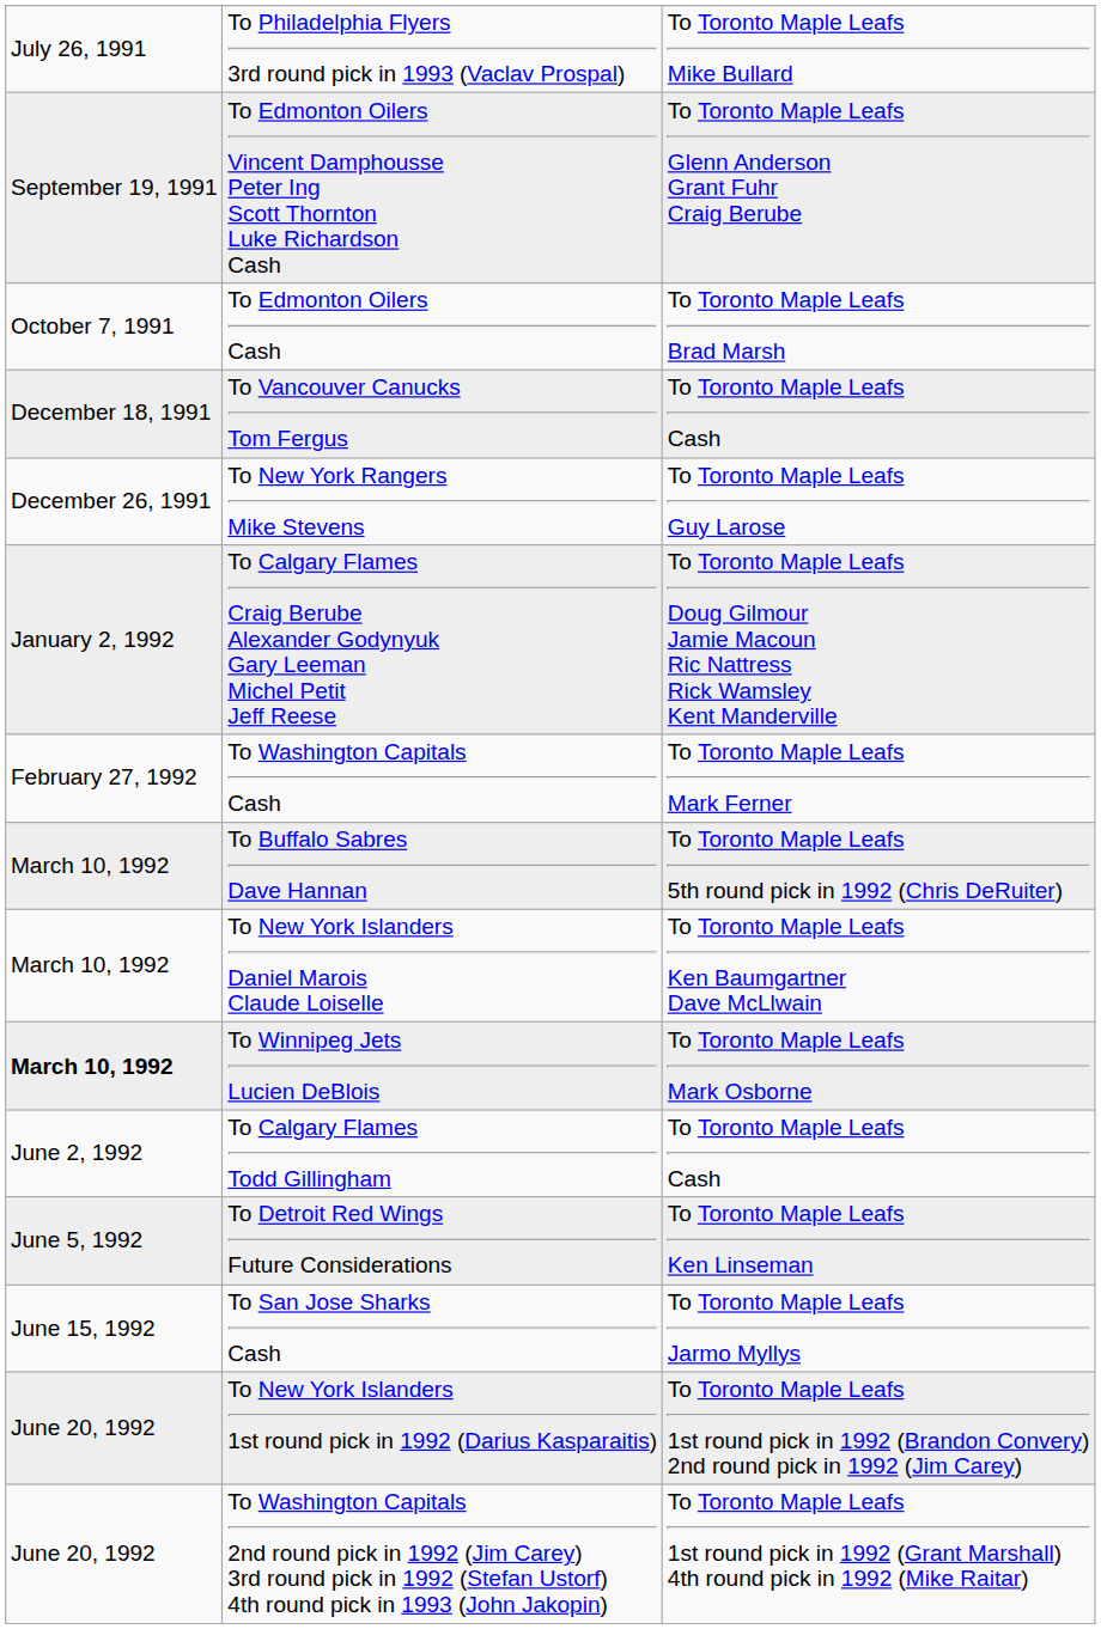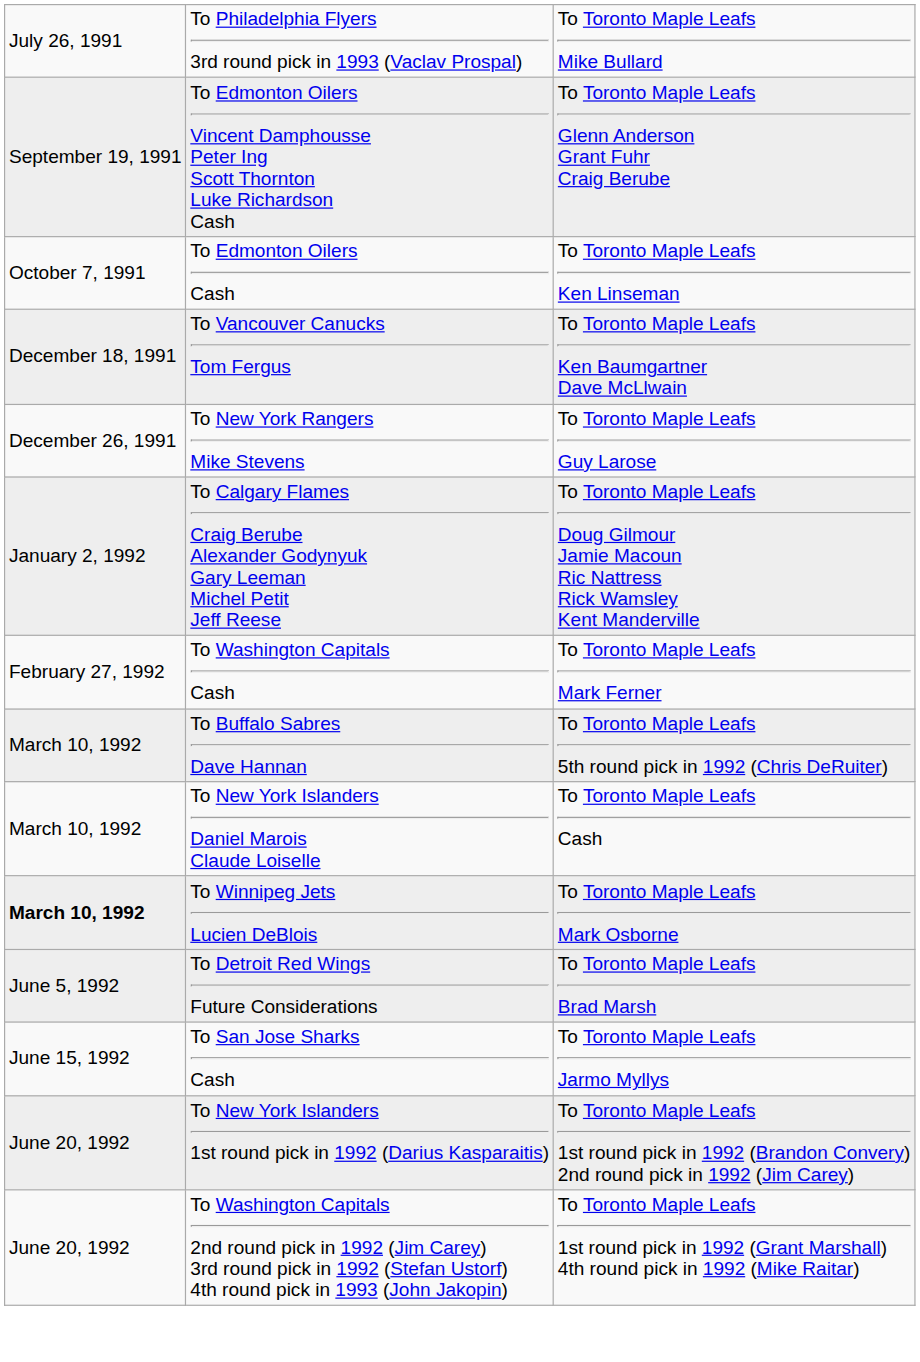To Edmonton Oilers Cash | column 3: To Toronto Maple Leafs Brad Marsh -> To Toronto Maple Leafs Ken Linseman
To Vancouver Canucks Tom Fergus | column 3: To Toronto Maple Leafs Cash -> To Toronto Maple Leafs Ken Baumgartner Dave McLlwain
To New York Islanders Daniel Marois Claude Loiselle | column 3: To Toronto Maple Leafs Ken Baumgartner Dave McLlwain -> To Toronto Maple Leafs Cash
- row: June 2, 1992 | To Calgary Flames Todd Gillingham | To Toronto Maple Leafs Cash
To Detroit Red Wings Future Considerations | column 3: To Toronto Maple Leafs Ken Linseman -> To Toronto Maple Leafs Brad Marsh
